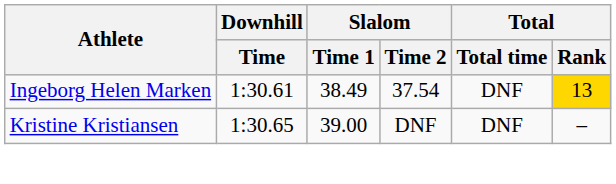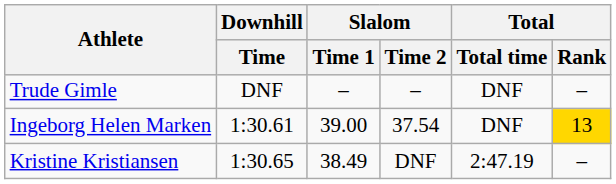+ row: Trude Gimle | DNF | – | – | DNF | –
Ingeborg Helen Marken | Slalom / Time 1: 38.49 -> 39.00
Kristine Kristiansen | Slalom / Time 1: 39.00 -> 38.49
Kristine Kristiansen | Total / Total time: DNF -> 2:47.19
